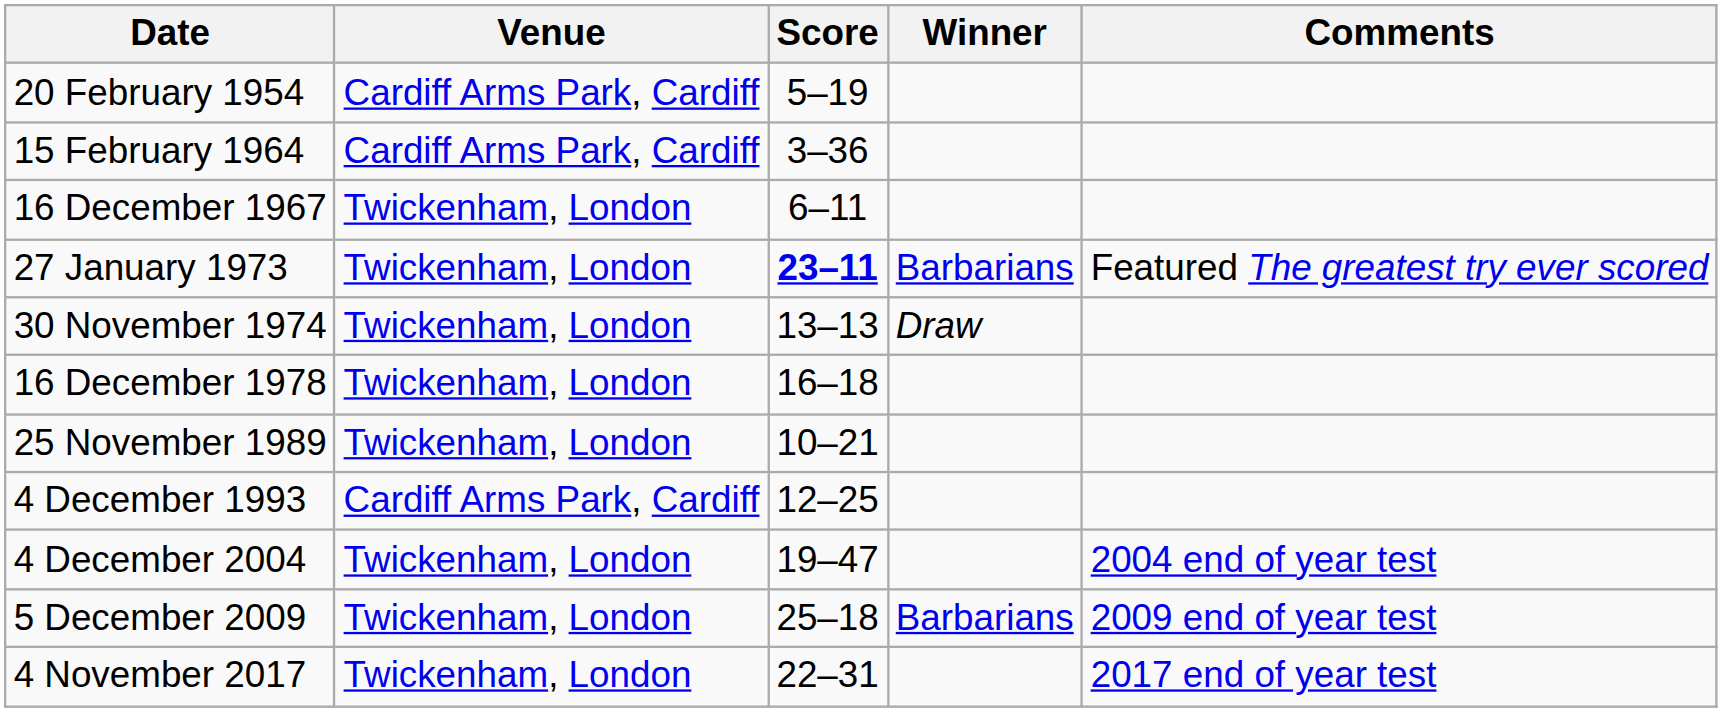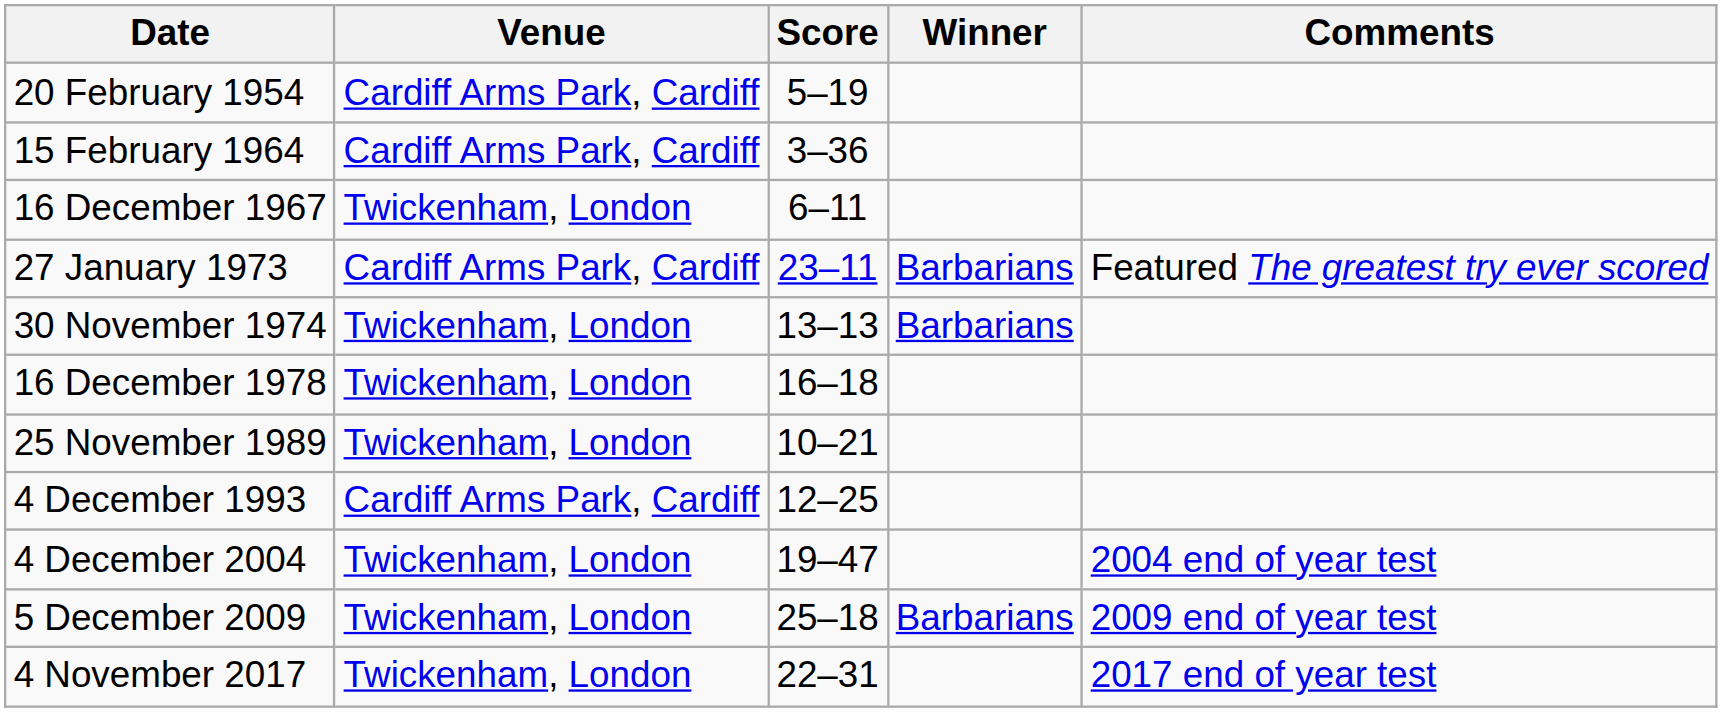27 January 1973 | Venue: Twickenham, London -> Cardiff Arms Park, Cardiff
27 January 1973 | Score: bold -> normal
30 November 1974 | Winner: Draw -> Barbarians
